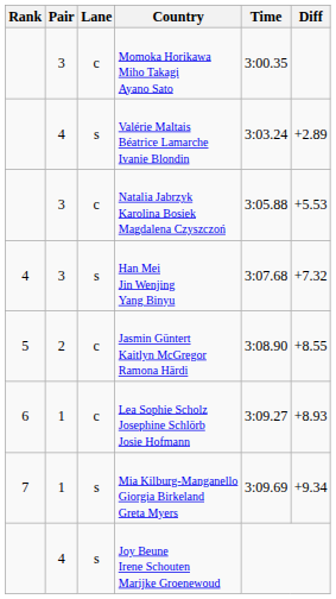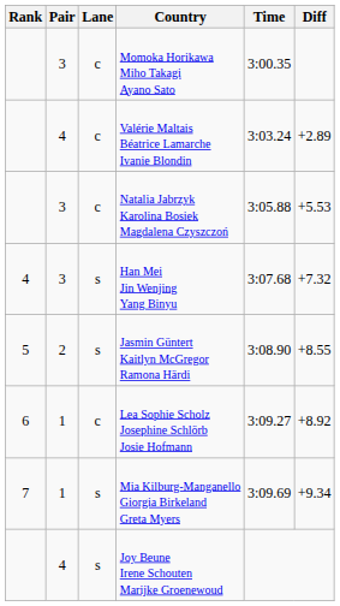Valérie Maltais Béatrice Lamarche Ivanie Blondin | Lane: s -> c
Jasmin Güntert Kaitlyn McGregor Ramona Härdi | Lane: c -> s
Lea Sophie Scholz Josephine Schlörb Josie Hofmann | Diff: +8.93 -> +8.92
